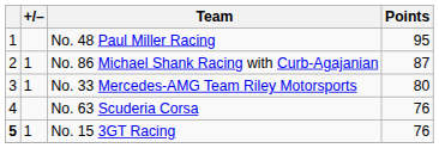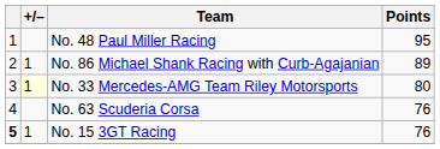No. 86 Michael Shank Racing with Curb-Agajanian | Points: 87 -> 89
No. 33 Mercedes-AMG Team Riley Motorsports | +/–: no background -> lightyellow background
